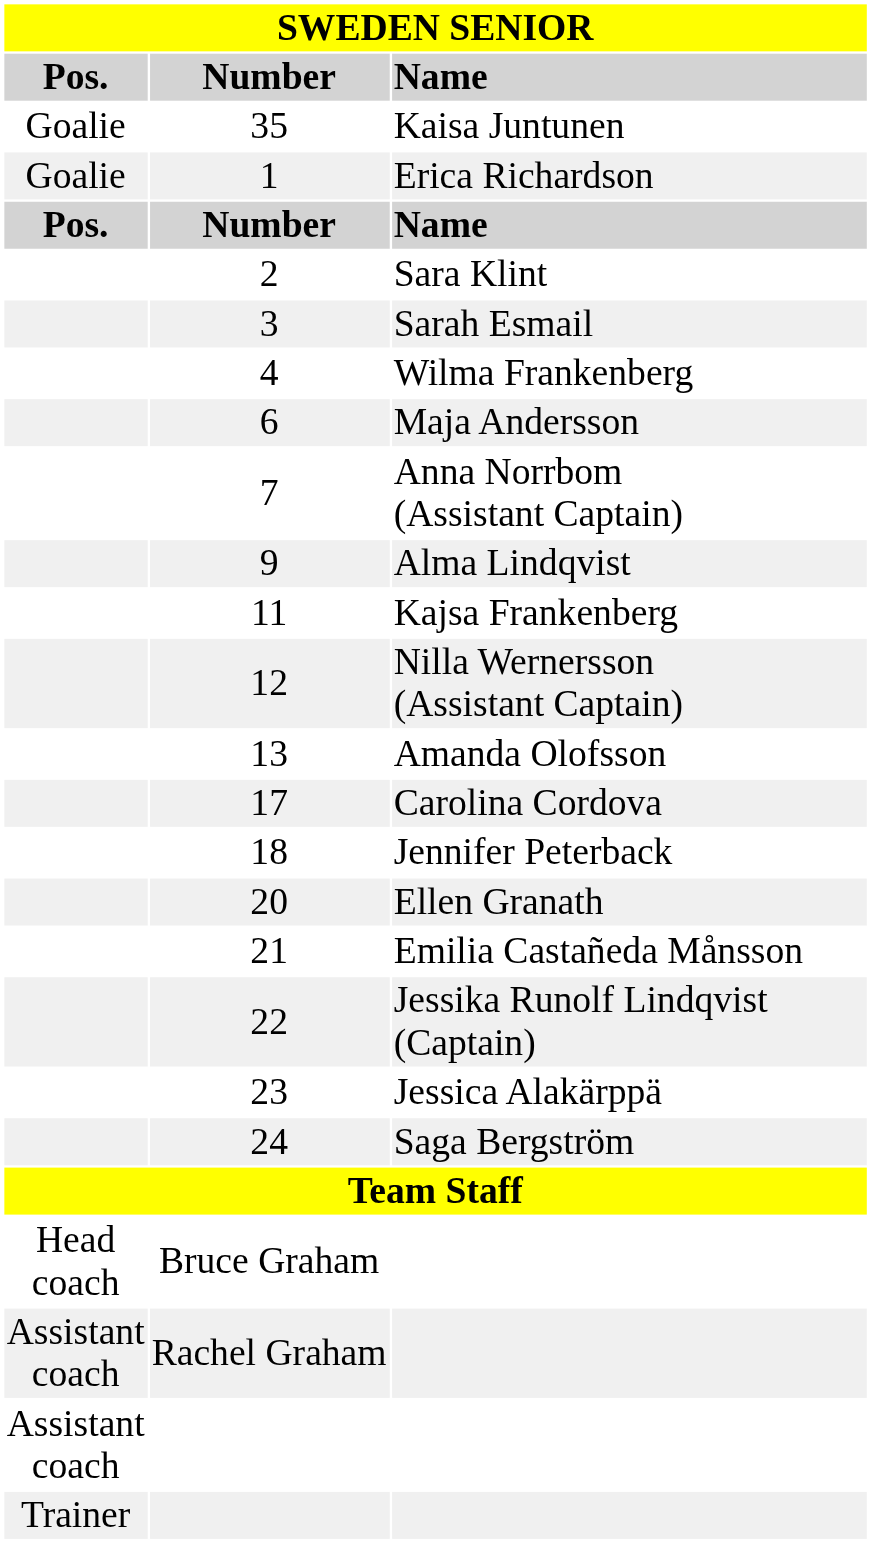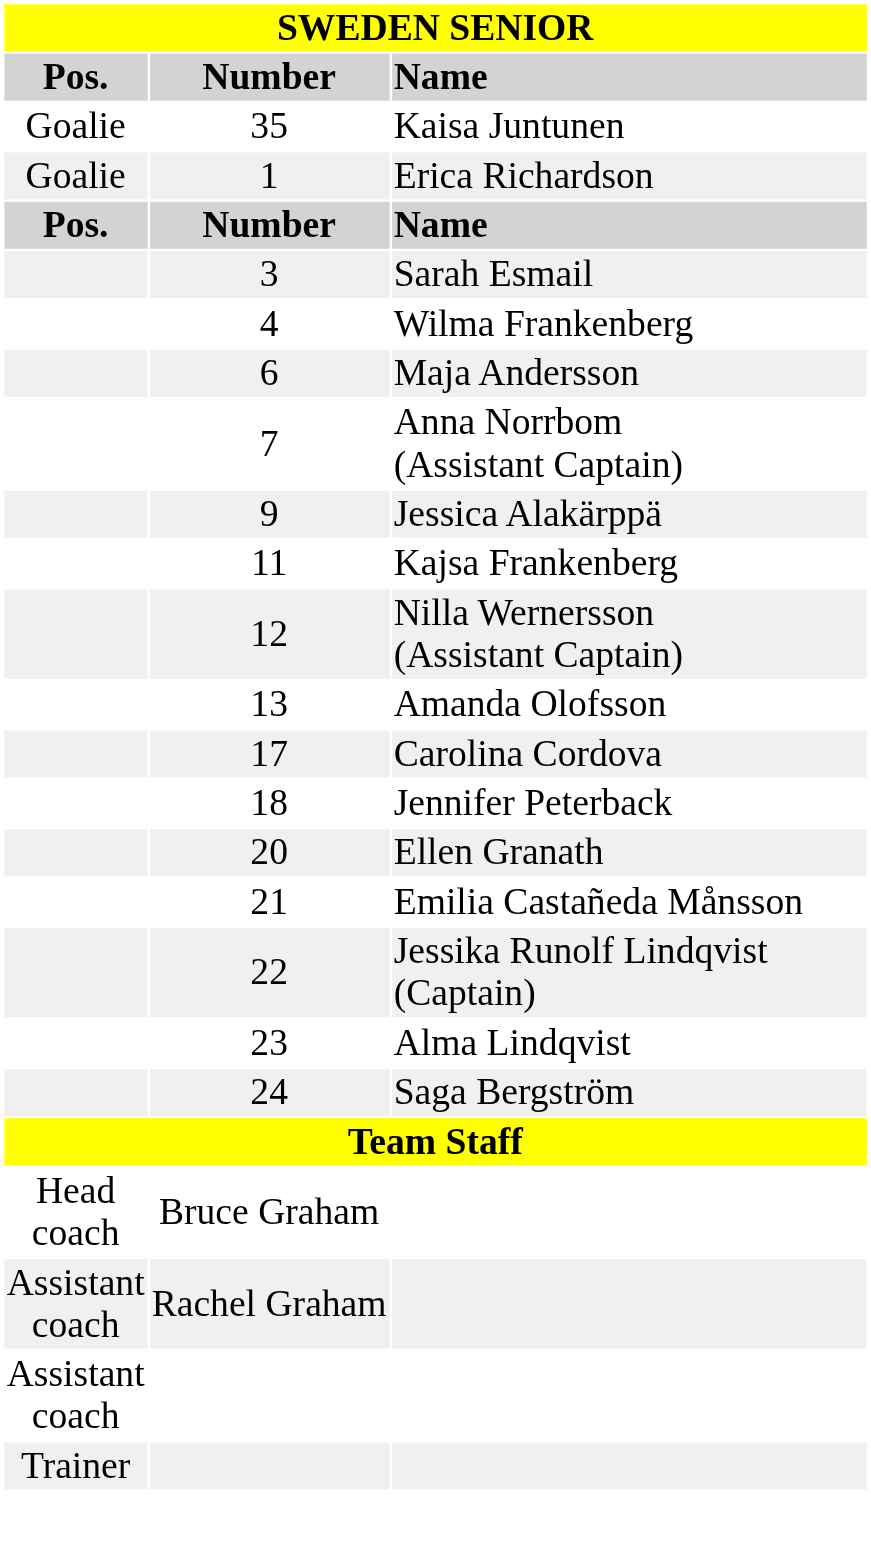- row: 2 | Sara Klint
9 | Name: Alma Lindqvist -> Jessica Alakärppä
23 | Name: Jessica Alakärppä -> Alma Lindqvist
